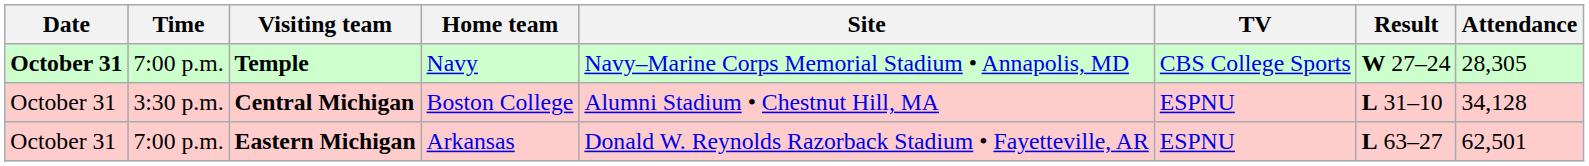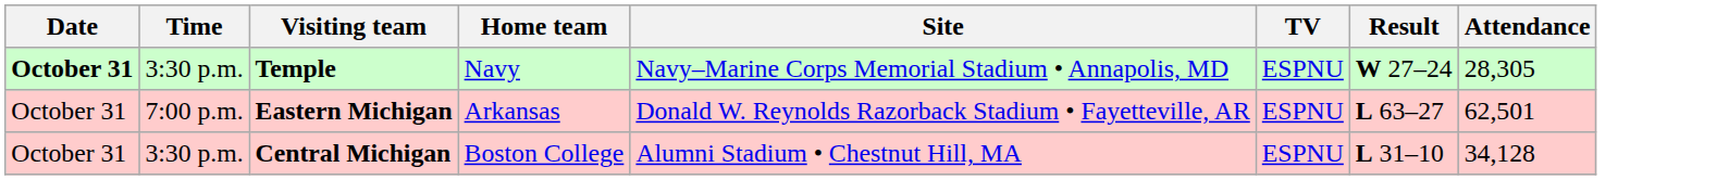Temple | Time: 7:00 p.m. -> 3:30 p.m.
Temple | TV: CBS College Sports -> ESPNU
rows swapped: Central Michigan <-> Eastern Michigan
